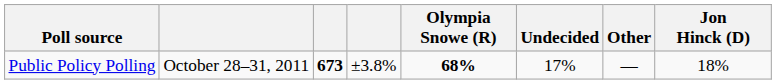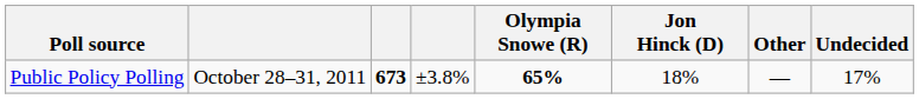columns swapped: Jon Hinck (D) <-> Undecided
Public Policy Polling | Olympia Snowe (R): 68% -> 65%
